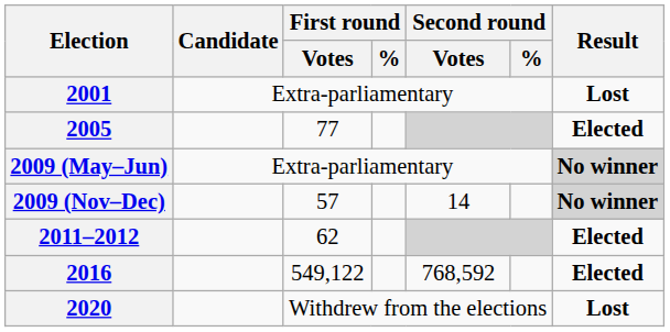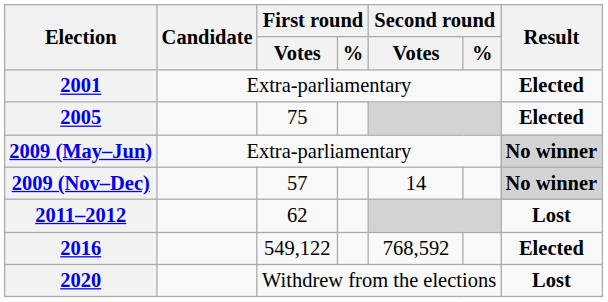2001 | Result: Lost -> Elected
2005 | First round / Votes: 77 -> 75
2011–2012 | Result: Elected -> Lost
